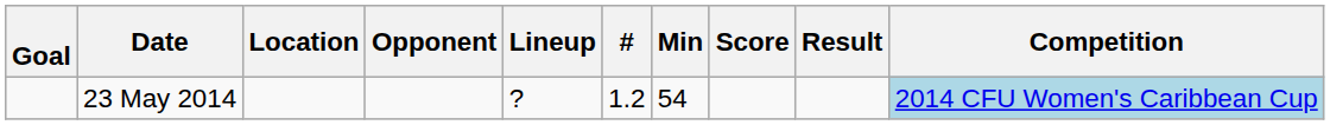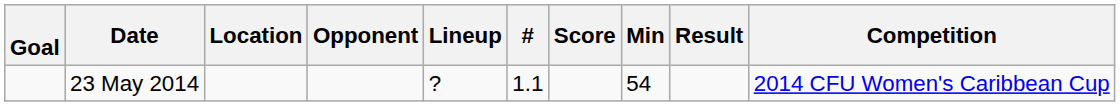columns swapped: Min <-> Score
23 May 2014 | #: 1.2 -> 1.1
23 May 2014 | Competition: lightblue background -> no background
